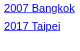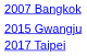+ row: 2015 Gwangju
